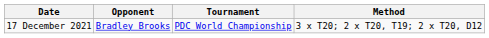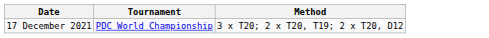- column: Opponent | Bradley Brooks
